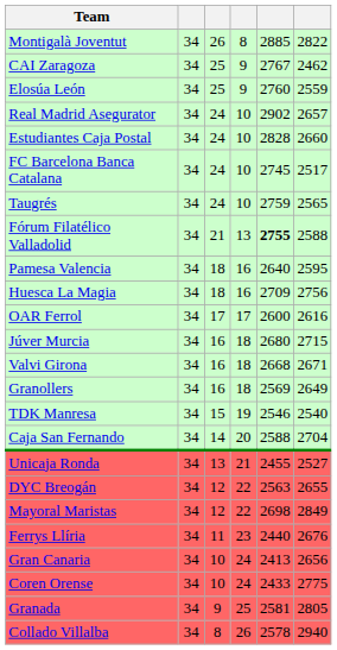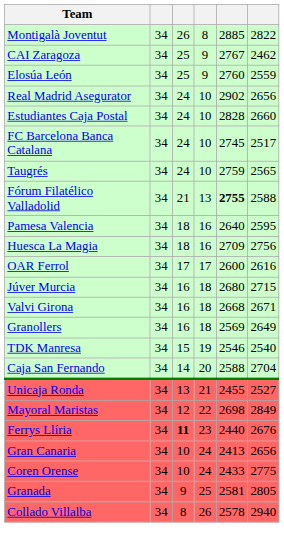Real Madrid Asegurator | column 6: 2657 -> 2656
- row: DYC Breogán | 34 | 12 | 22 | 2563 | 2655
Ferrys Llíria | column 3: normal -> bold
